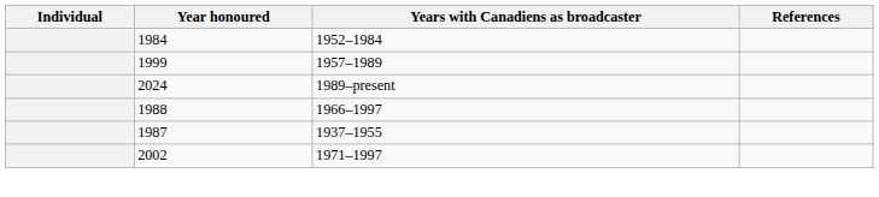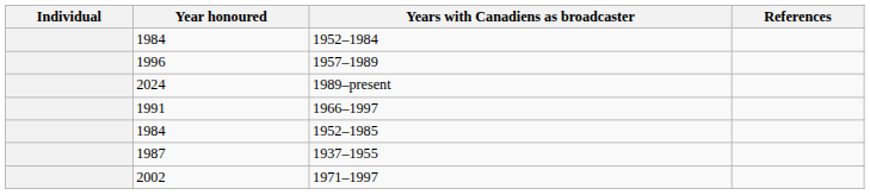1957–1989 | Year honoured: 1999 -> 1996
1966–1997 | Year honoured: 1988 -> 1991
+ row: 1984 | 1952–1985
